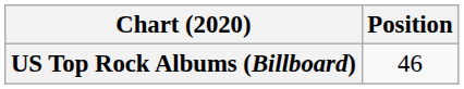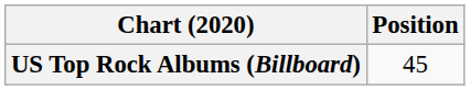US Top Rock Albums (Billboard) | Position: 46 -> 45
